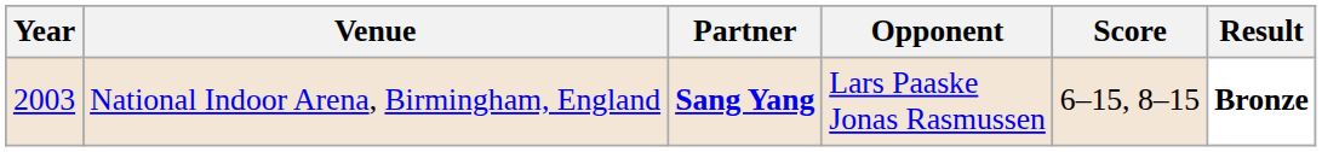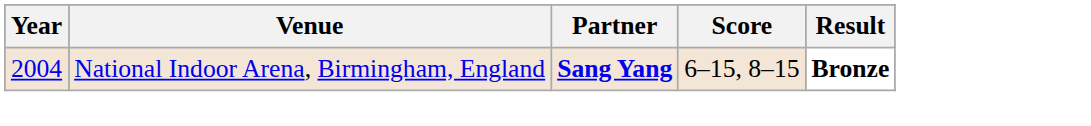- column: Opponent | Lars Paaske Jonas Rasmussen
National Indoor Arena, Birmingham, England | Year: 2003 -> 2004
